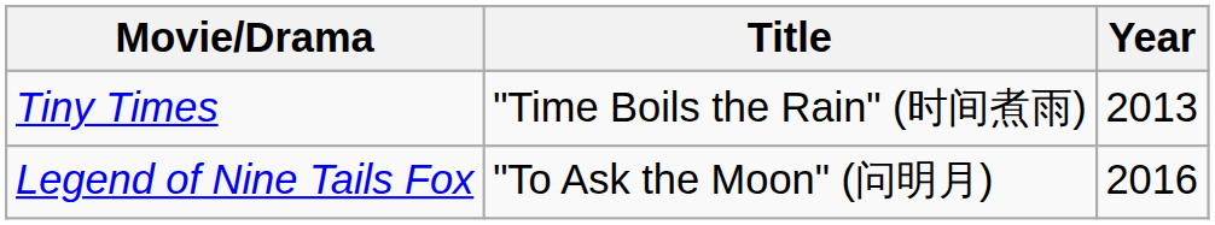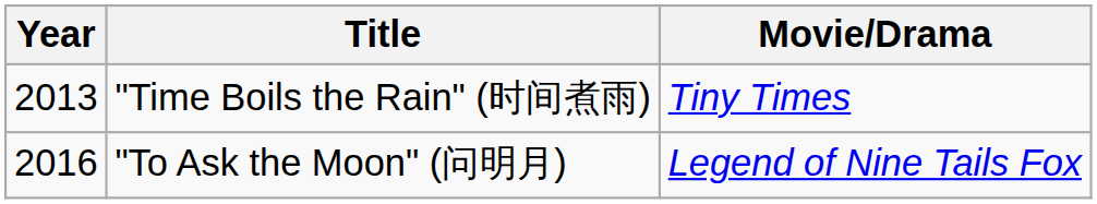columns swapped: Year <-> Movie/Drama
